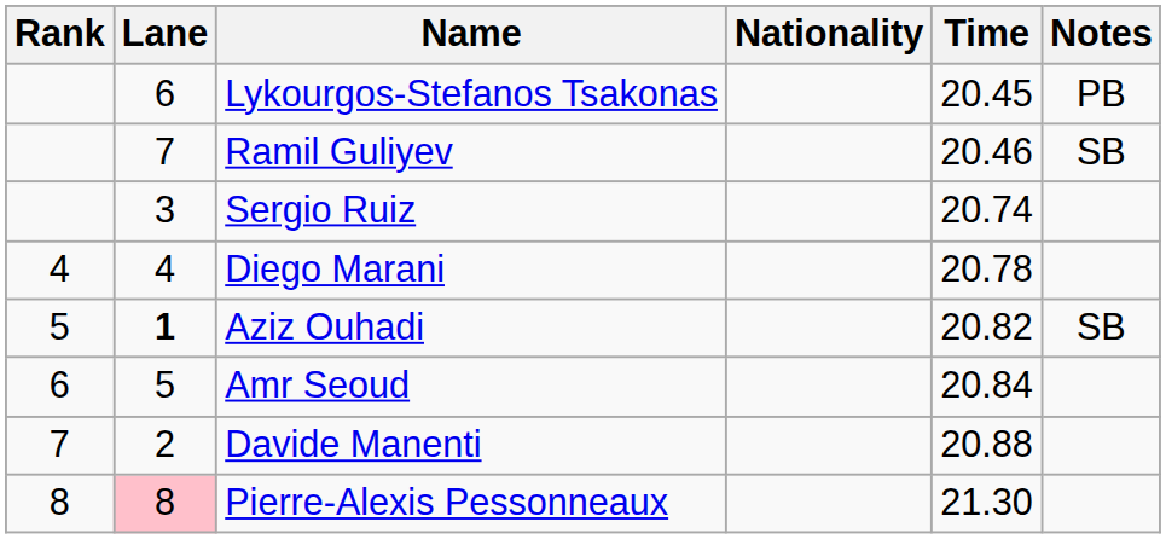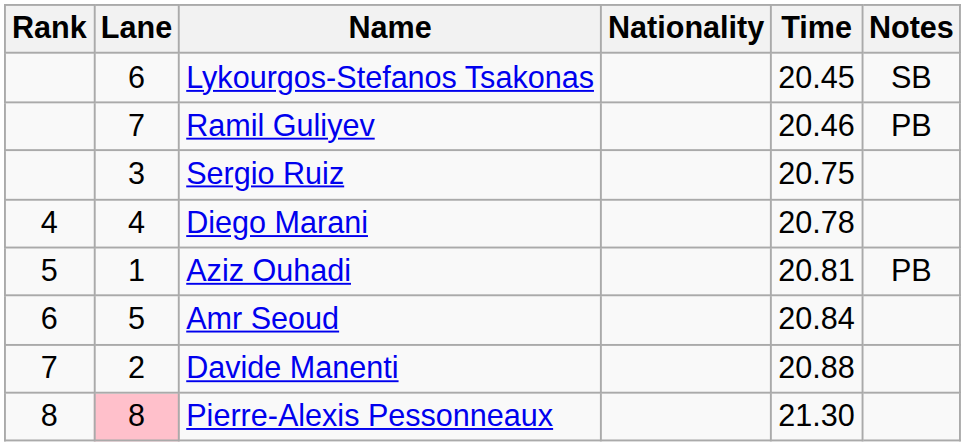Lykourgos-Stefanos Tsakonas | Notes: PB -> SB
Ramil Guliyev | Notes: SB -> PB
Sergio Ruiz | Time: 20.74 -> 20.75
Aziz Ouhadi | Lane: bold -> normal
Aziz Ouhadi | Time: 20.82 -> 20.81
Aziz Ouhadi | Notes: SB -> PB
